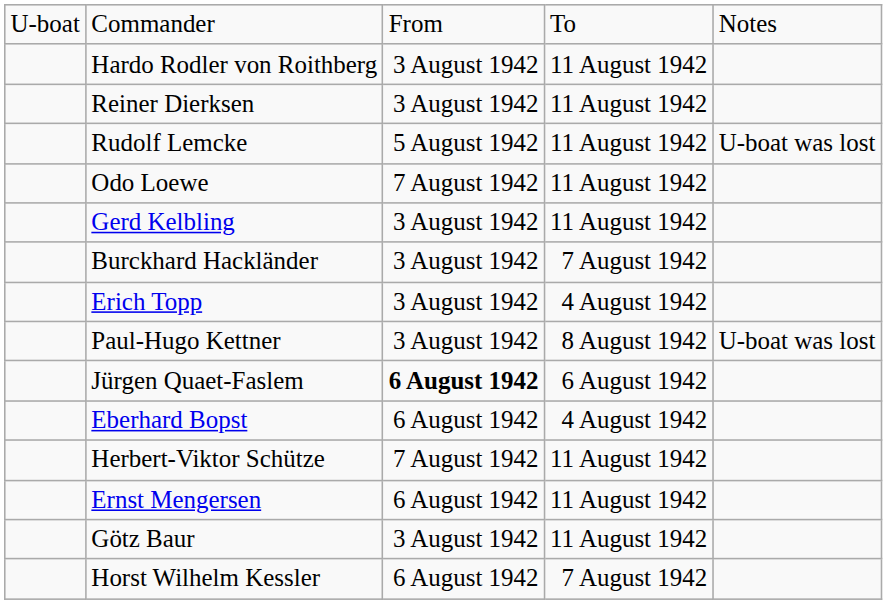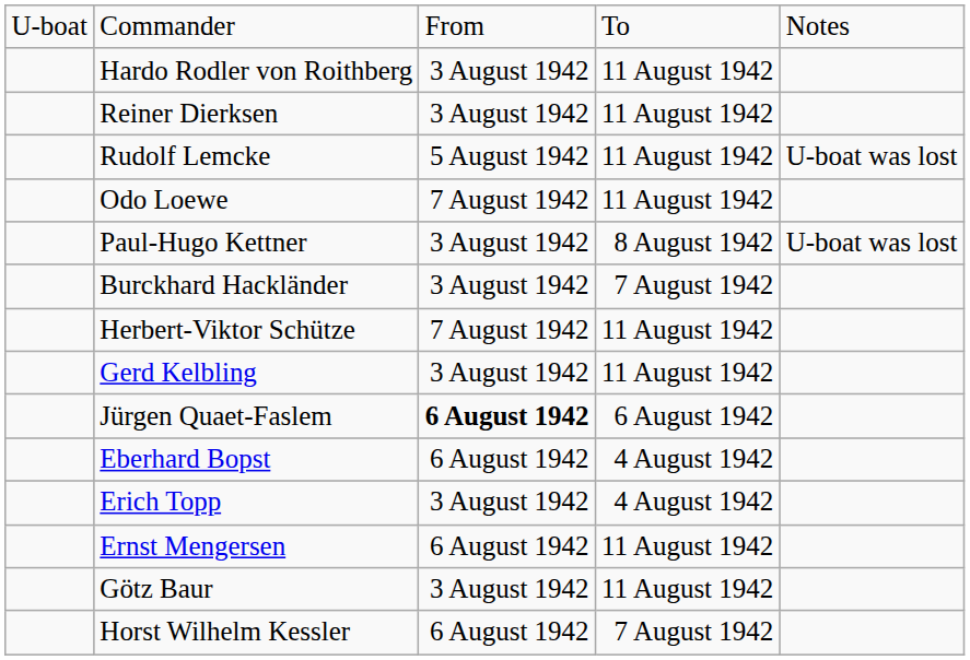rows swapped: Paul-Hugo Kettner <-> Gerd Kelbling
rows swapped: Erich Topp <-> Herbert-Viktor Schütze
